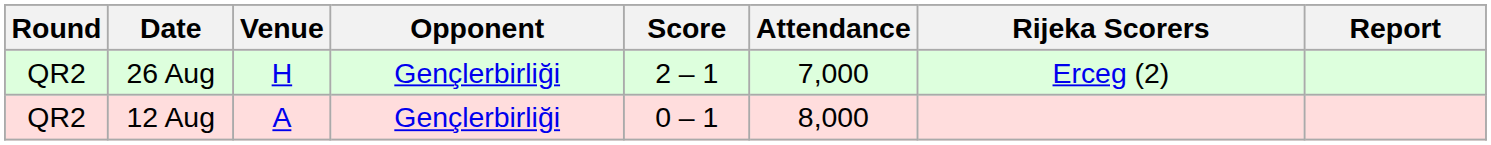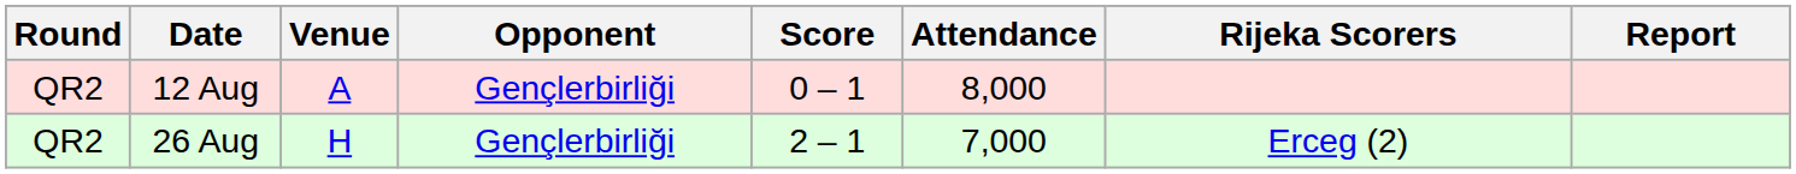rows swapped: 12 Aug <-> 26 Aug
